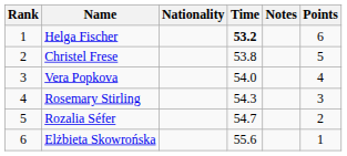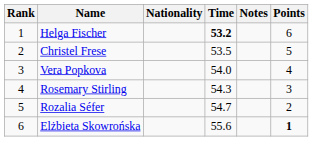Christel Frese | Time: 53.8 -> 53.5
Elżbieta Skowrońska | Points: normal -> bold
